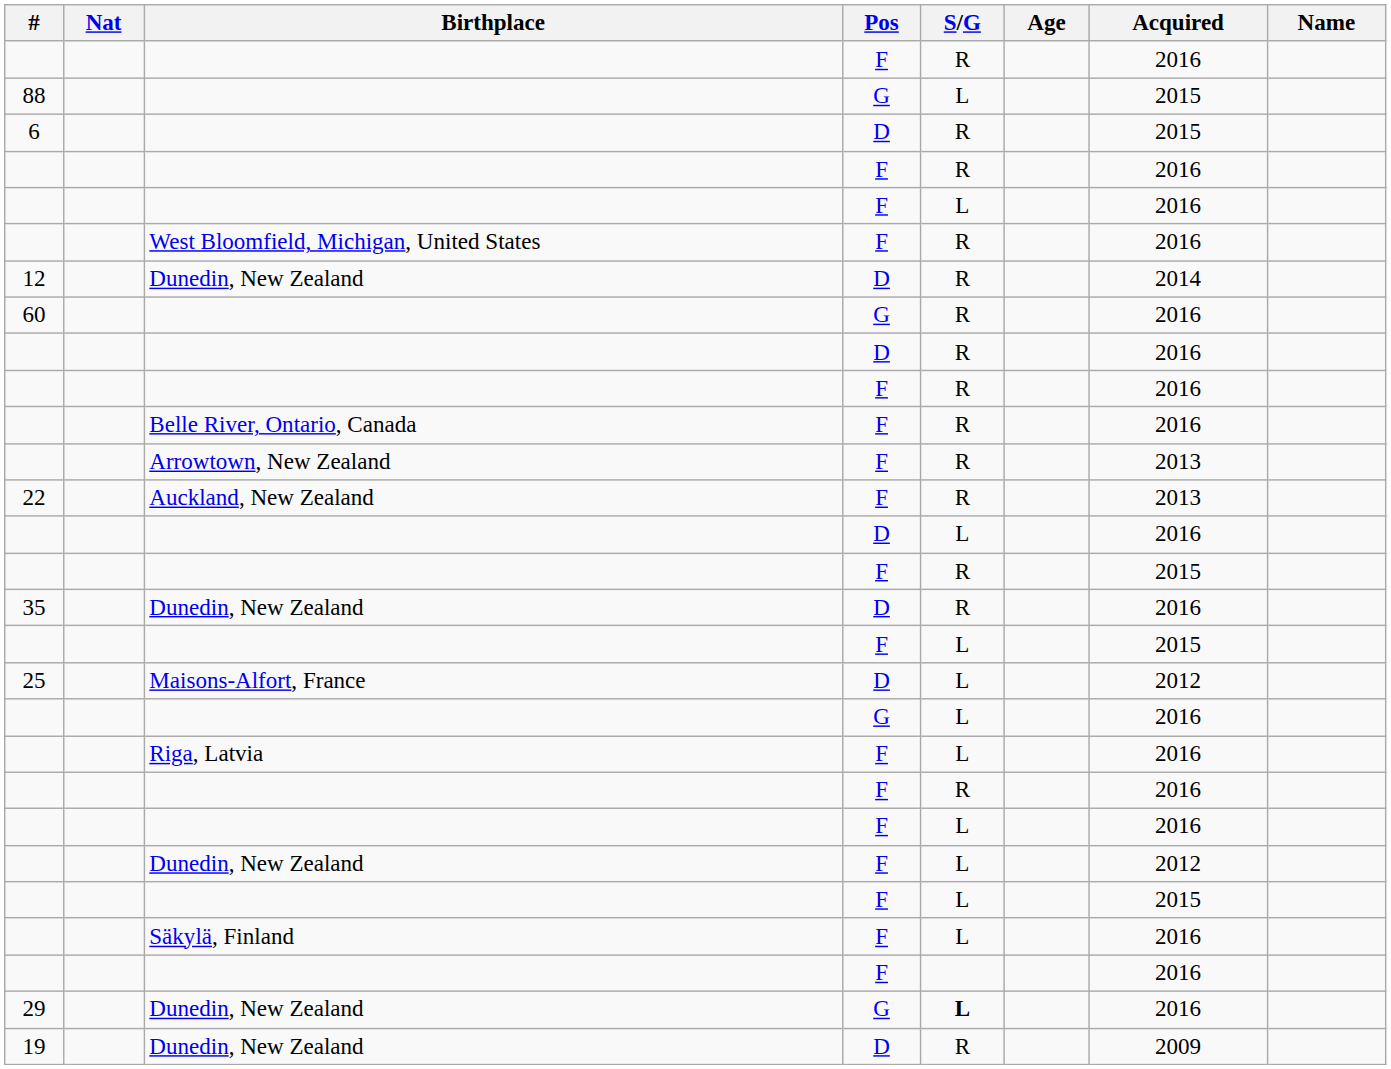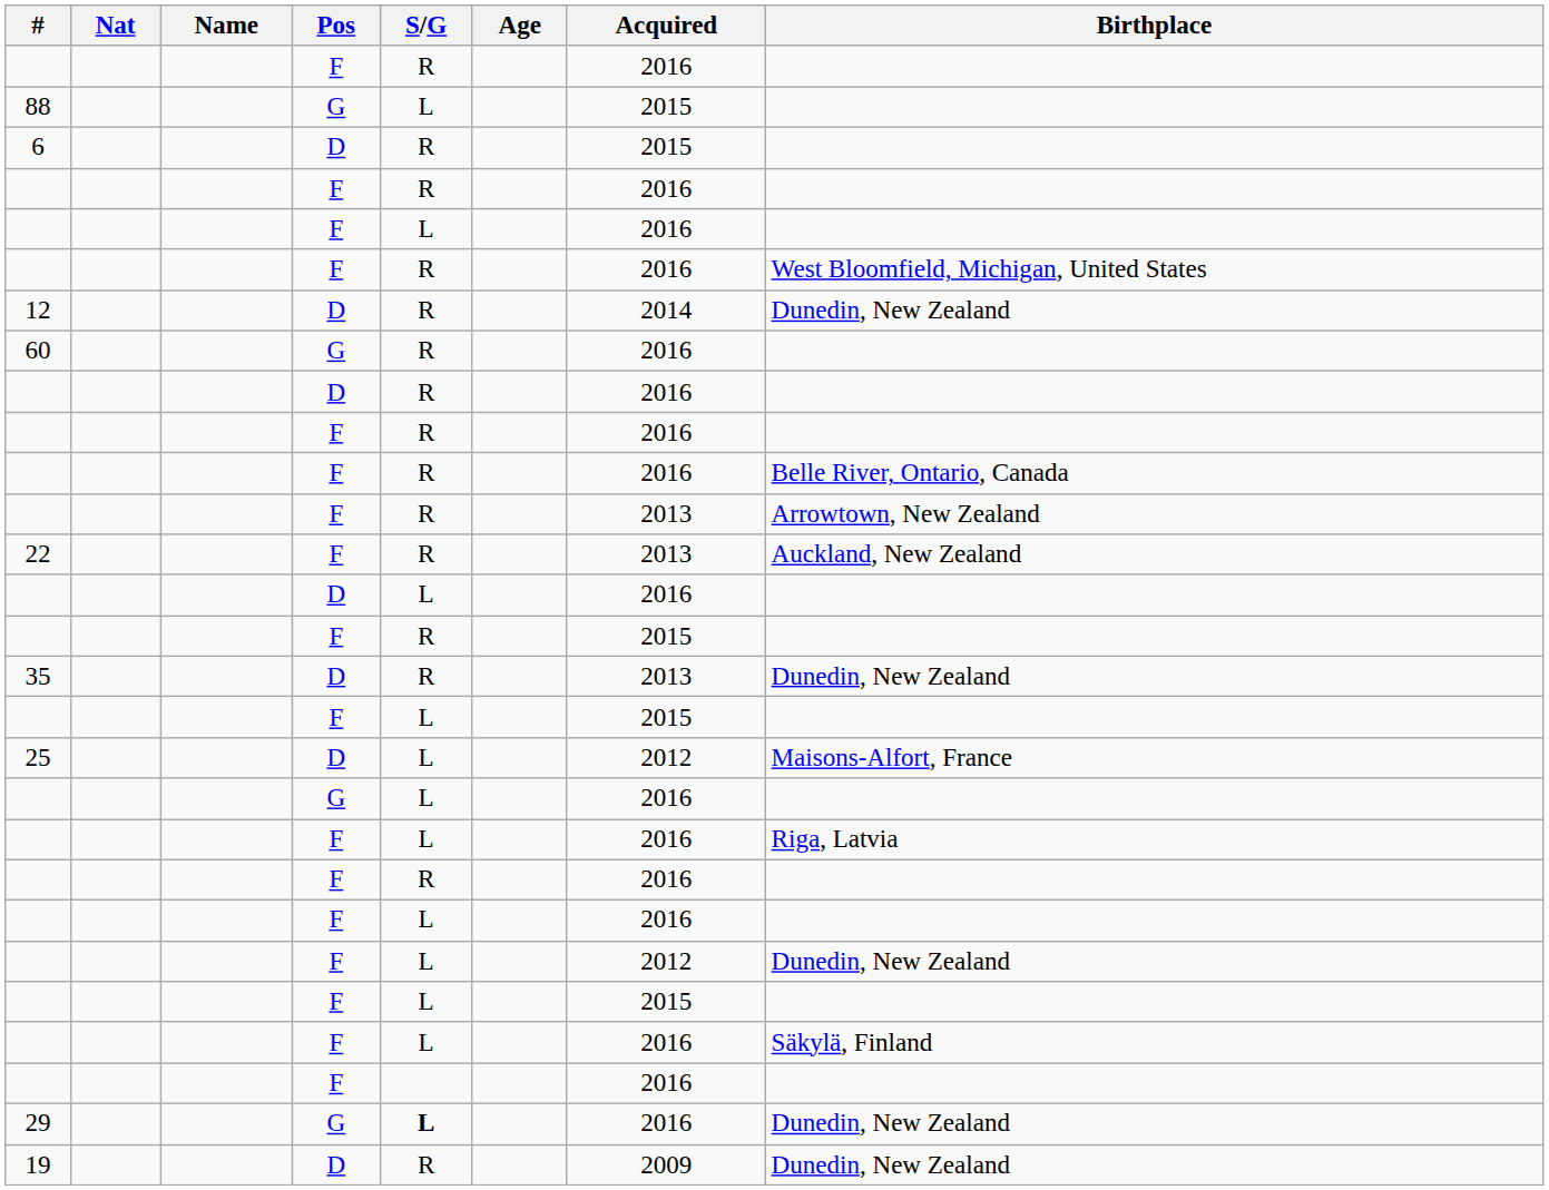columns swapped: Name <-> Birthplace
35 | Acquired: 2016 -> 2013
